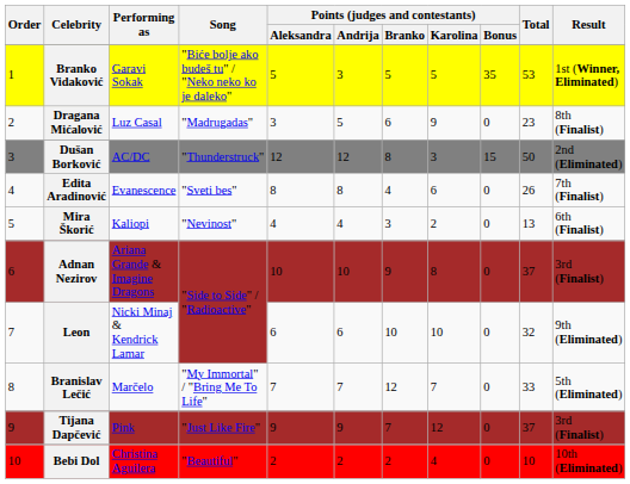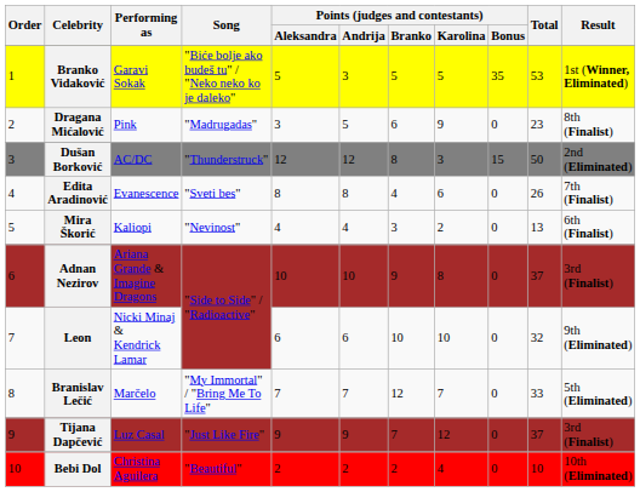Dragana Mićalović | Performing as: Luz Casal -> Pink
Tijana Dapčević | Performing as: Pink -> Luz Casal
